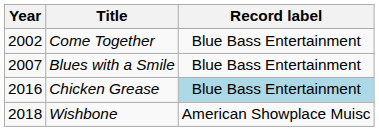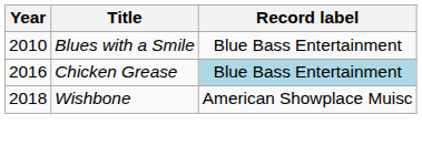- row: 2002 | Come Together | Blue Bass Entertainment
Blues with a Smile | Year: 2007 -> 2010
